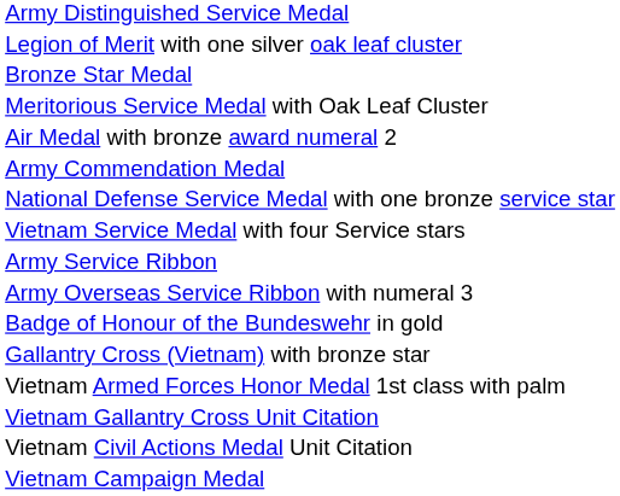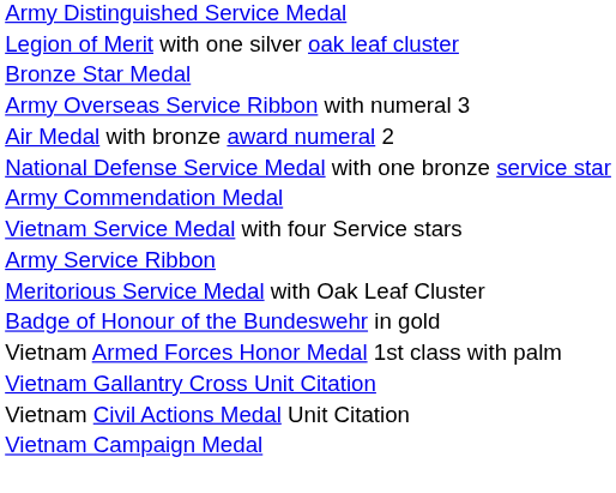rows swapped: Meritorious Service Medal with Oak Leaf Cluster <-> Army Overseas Service Ribbon with numeral 3
rows swapped: Army Commendation Medal <-> National Defense Service Medal with one bronze service star
- row: Gallantry Cross (Vietnam) with bronze star
